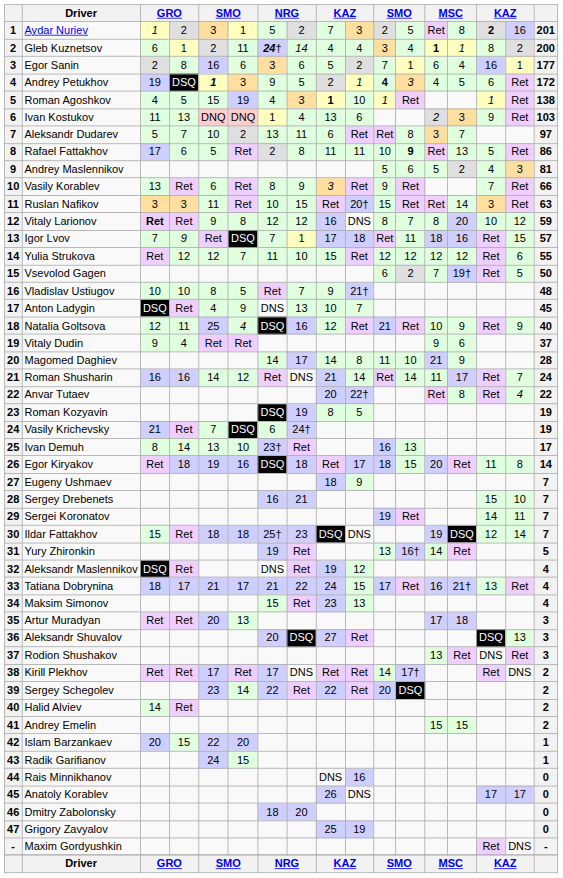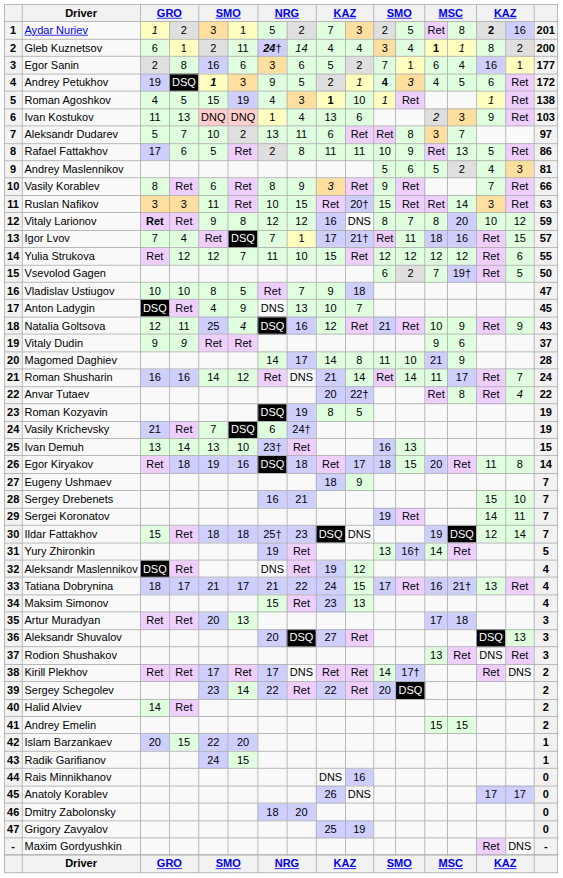Rafael Fattakhov | column 12: bold -> normal
Vasily Korablev | column 3: 13 -> 8
Igor Lvov | column 4: 9 -> 4
Igor Lvov | column 10: 18 -> 21†
Vladislav Ustiugov | column 10: 21† -> 18
Vladislav Ustiugov | column 17: 48 -> 47
Natalia Goltsova | column 17: 40 -> 43
Vitaly Dudin | column 4: 4 -> 9
Ivan Demuh | column 3: 8 -> 13
Ivan Demuh | column 17: 17 -> 15
